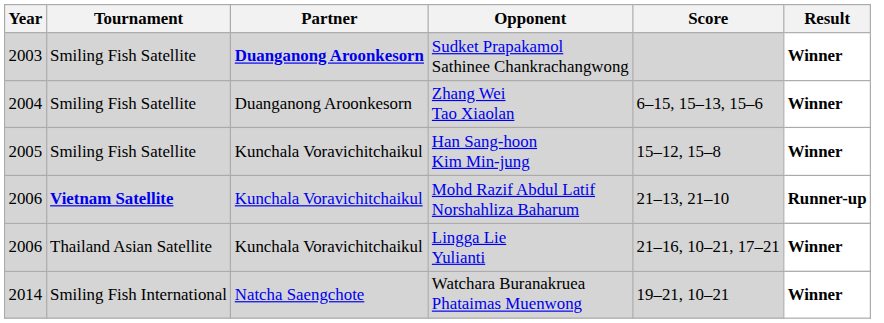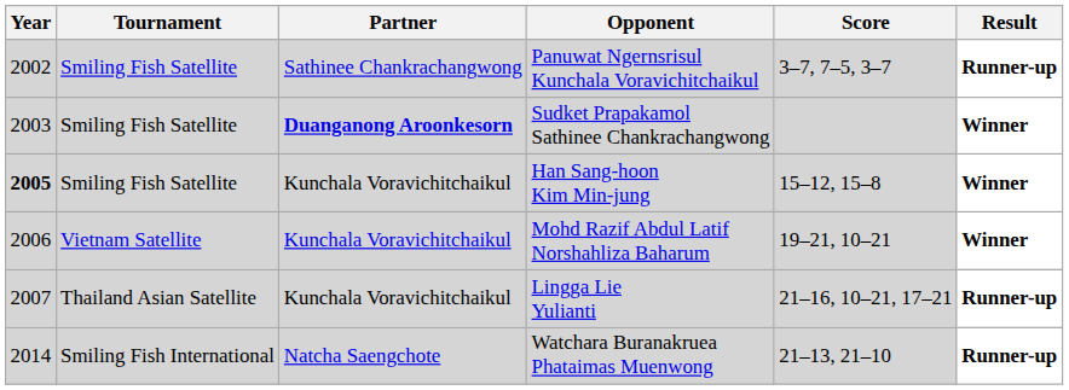+ row: 2002 | Smiling Fish Satellite | Sathinee Chankrachangwong | Panuwat Ngernsrisul Kunchala Voravichitchaikul | 3–7, 7–5, 3–7 | Runner-up
- row: 2004 | Smiling Fish Satellite | Duanganong Aroonkesorn | Zhang Wei Tao Xiaolan | 6–15, 15–13, 15–6 | Winner
Han Sang-hoon Kim Min-jung | Year: normal -> bold
Mohd Razif Abdul Latif Norshahliza Baharum | Tournament: bold -> normal
Mohd Razif Abdul Latif Norshahliza Baharum | Score: 21–13, 21–10 -> 19–21, 10–21
Mohd Razif Abdul Latif Norshahliza Baharum | Result: Runner-up -> Winner
Lingga Lie Yulianti | Year: 2006 -> 2007
Lingga Lie Yulianti | Result: Winner -> Runner-up
Watchara Buranakruea Phataimas Muenwong | Score: 19–21, 10–21 -> 21–13, 21–10
Watchara Buranakruea Phataimas Muenwong | Result: Winner -> Runner-up
